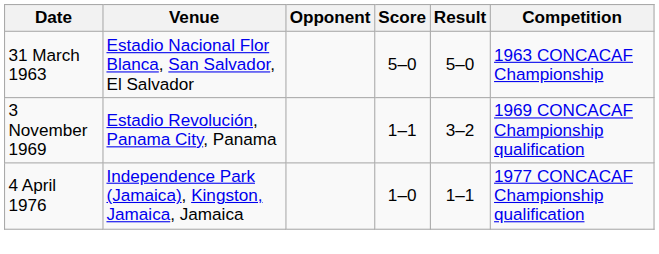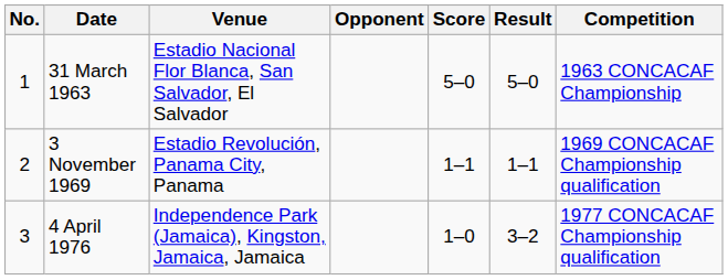+ column: No. | 1 | 2 | 3
3 November 1969 | Result: 3–2 -> 1–1
4 April 1976 | Result: 1–1 -> 3–2
